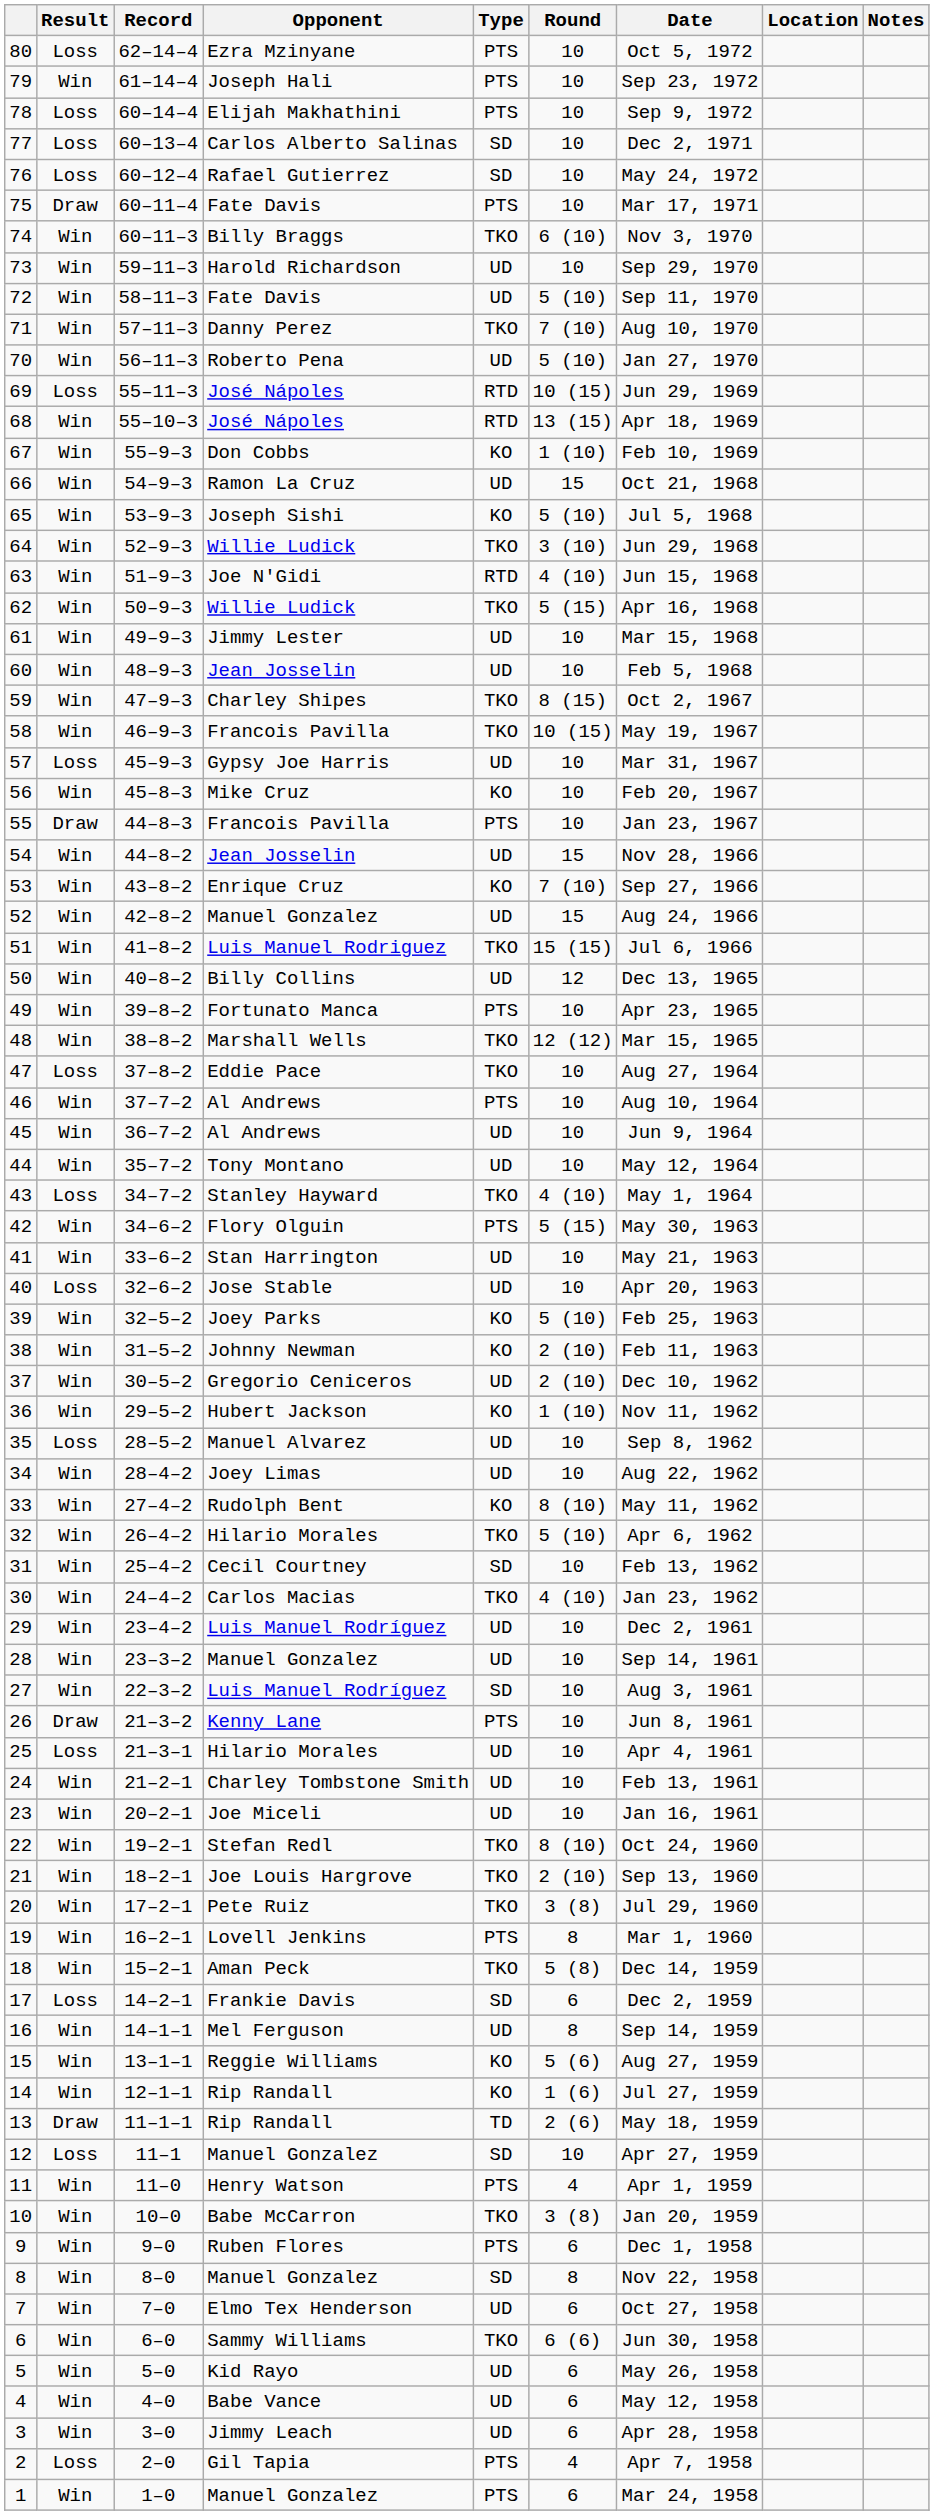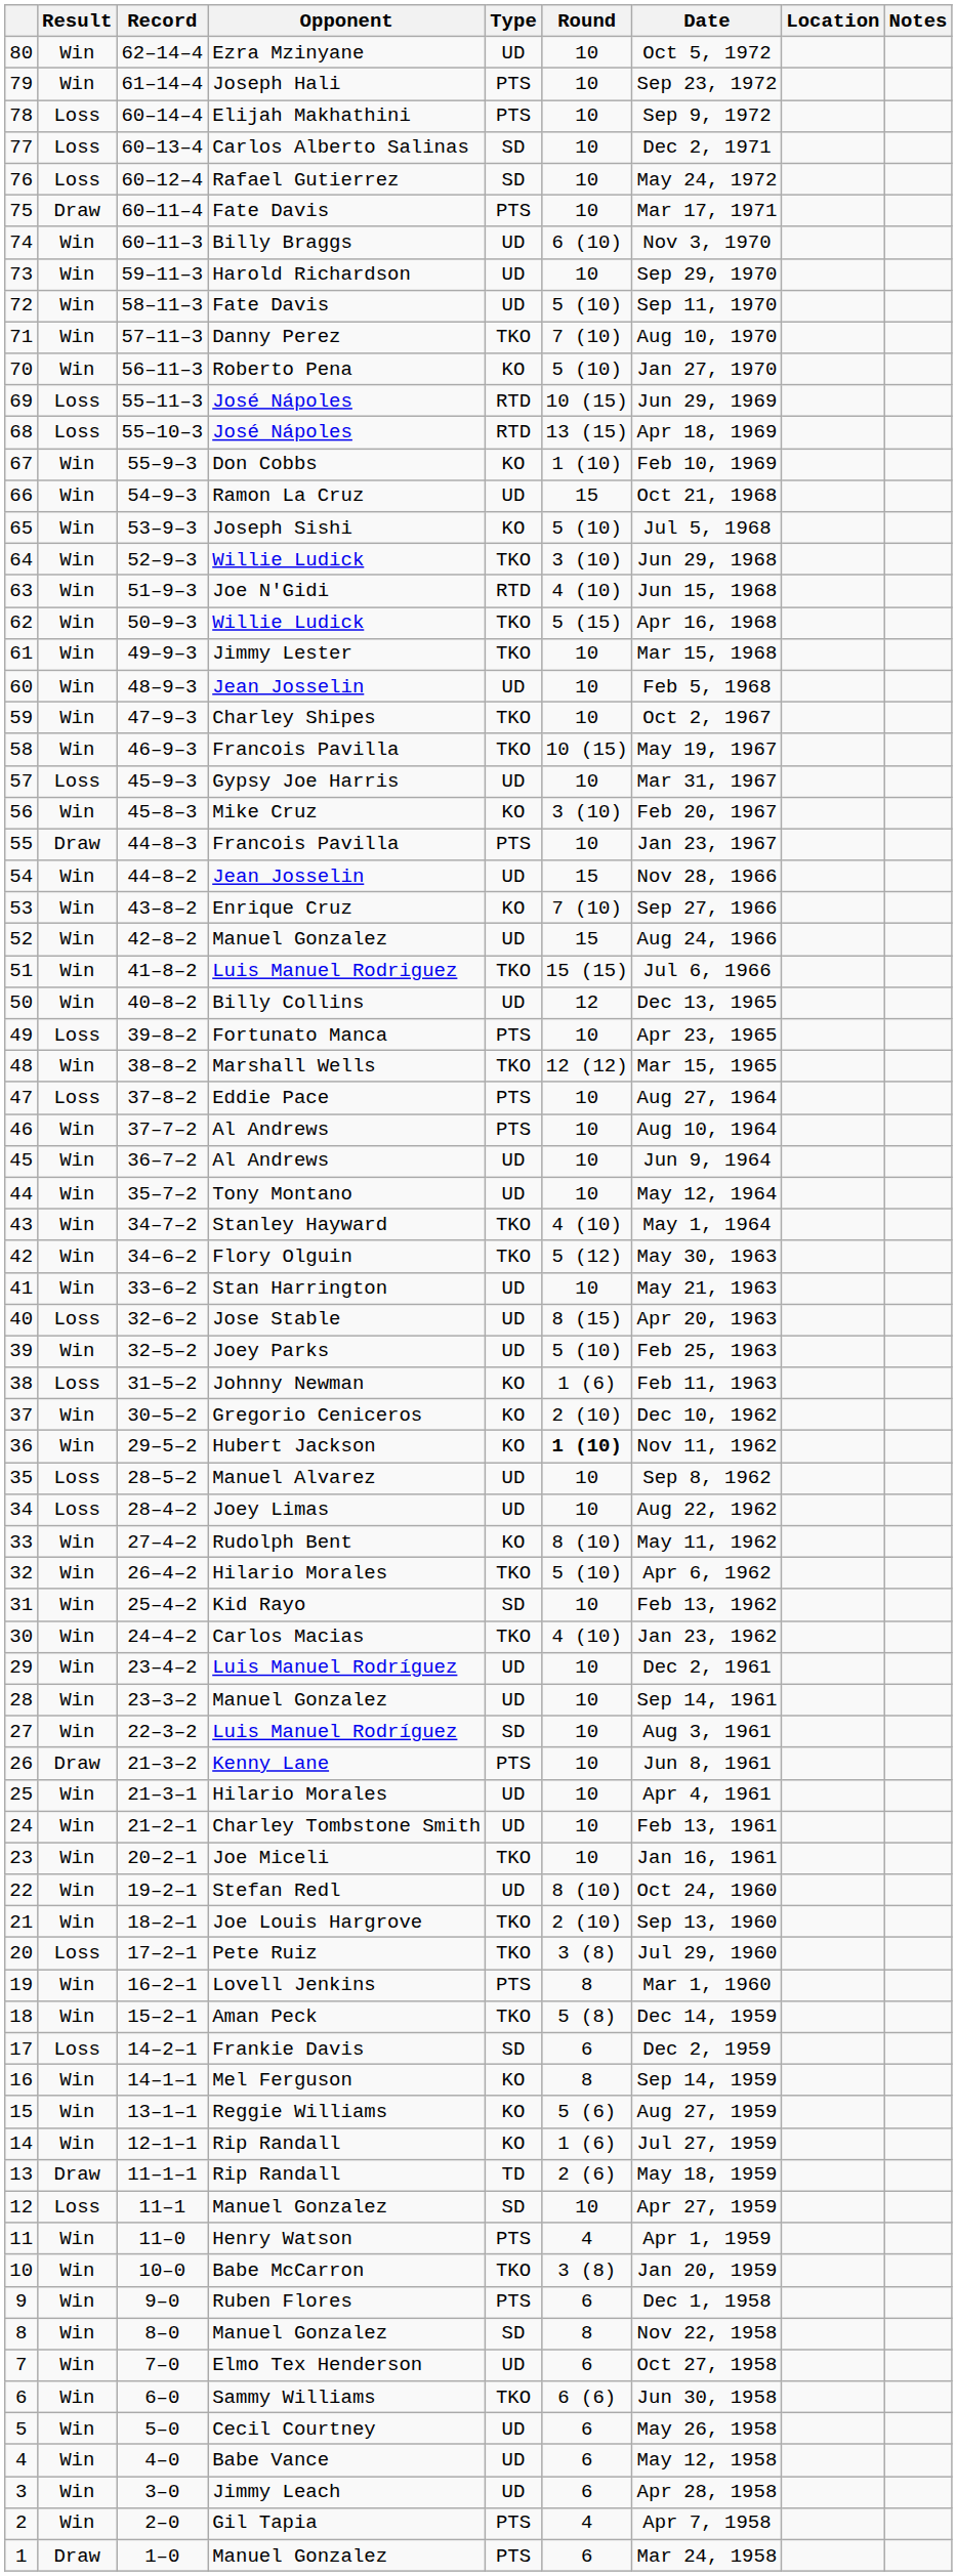80 | Result: Loss -> Win
80 | Type: PTS -> UD
74 | Type: TKO -> UD
70 | Type: UD -> KO
68 | Result: Win -> Loss
61 | Type: UD -> TKO
59 | Round: 8 (15) -> 10
56 | Round: 10 -> 3 (10)
49 | Result: Win -> Loss
47 | Type: TKO -> PTS
43 | Result: Loss -> Win
42 | Type: PTS -> TKO
42 | Round: 5 (15) -> 5 (12)
40 | Round: 10 -> 8 (15)
39 | Type: KO -> UD
38 | Result: Win -> Loss
38 | Round: 2 (10) -> 1 (6)
37 | Type: UD -> KO
36 | Round: normal -> bold
34 | Result: Win -> Loss
31 | Opponent: Cecil Courtney -> Kid Rayo
25 | Result: Loss -> Win
23 | Type: UD -> TKO
22 | Type: TKO -> UD
20 | Result: Win -> Loss
16 | Type: UD -> KO
5 | Opponent: Kid Rayo -> Cecil Courtney
2 | Result: Loss -> Win
1 | Result: Win -> Draw
